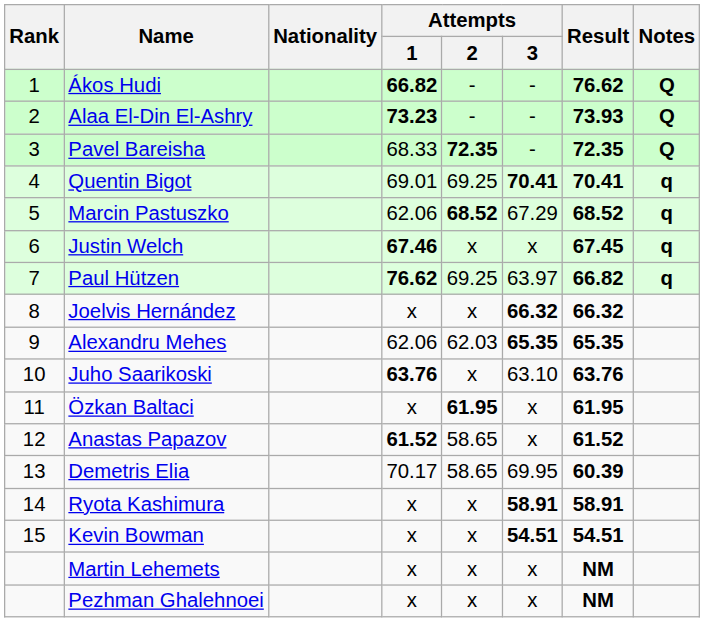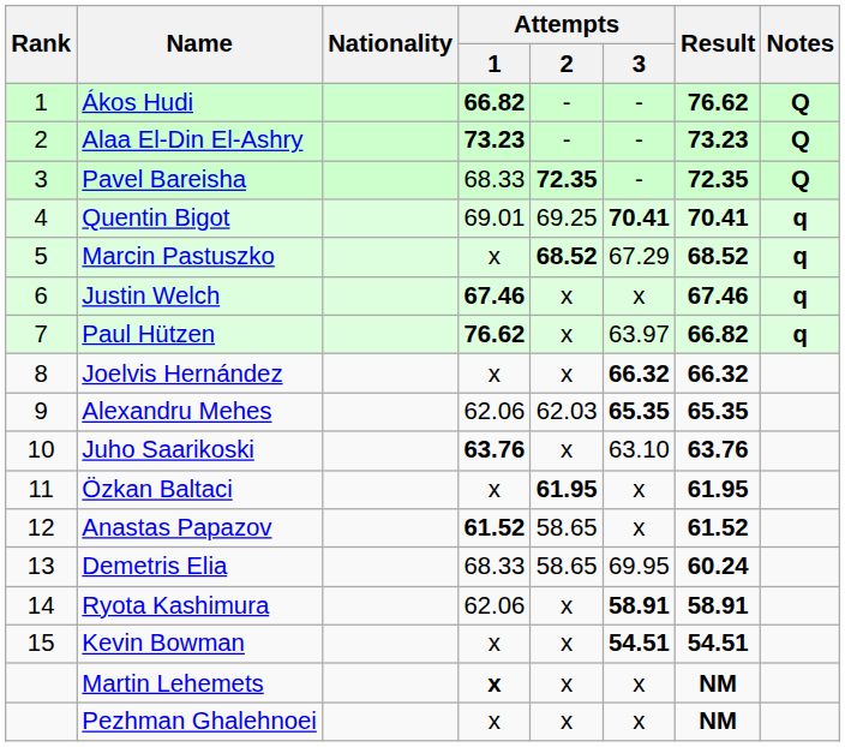Alaa El-Din El-Ashry | Result: 73.93 -> 73.23
Marcin Pastuszko | Attempts / 1: 62.06 -> x
Justin Welch | Result: 67.45 -> 67.46
Paul Hützen | Attempts / 2: 69.25 -> x
Demetris Elia | Attempts / 1: 70.17 -> 68.33
Demetris Elia | Result: 60.39 -> 60.24
Ryota Kashimura | Attempts / 1: x -> 62.06
Martin Lehemets | Attempts / 1: normal -> bold
